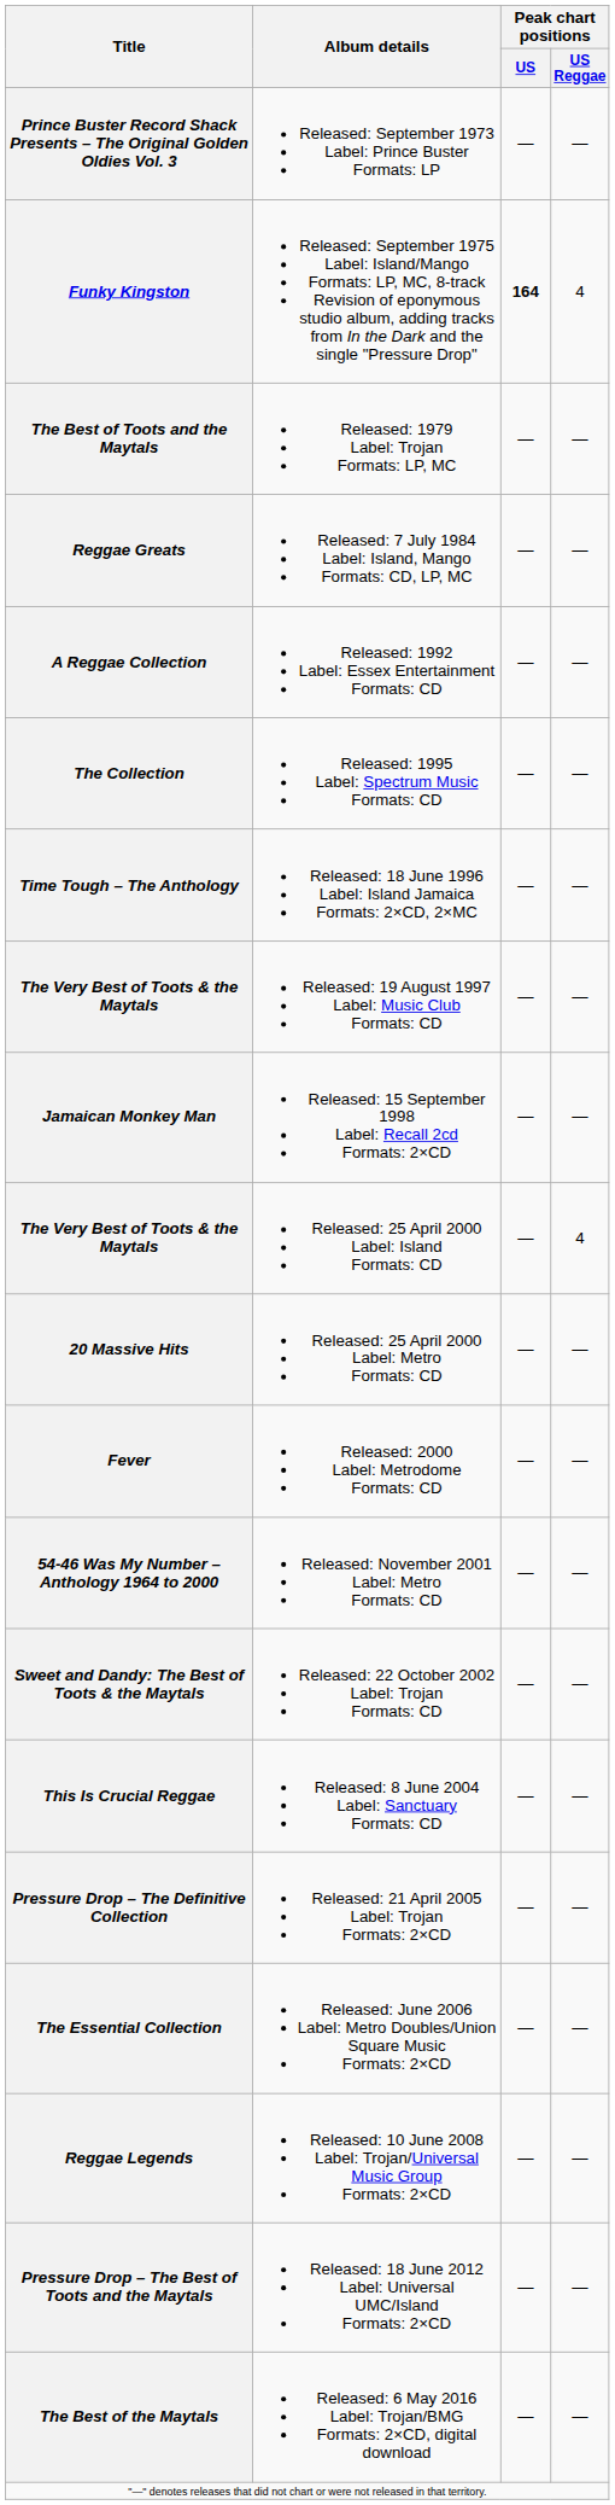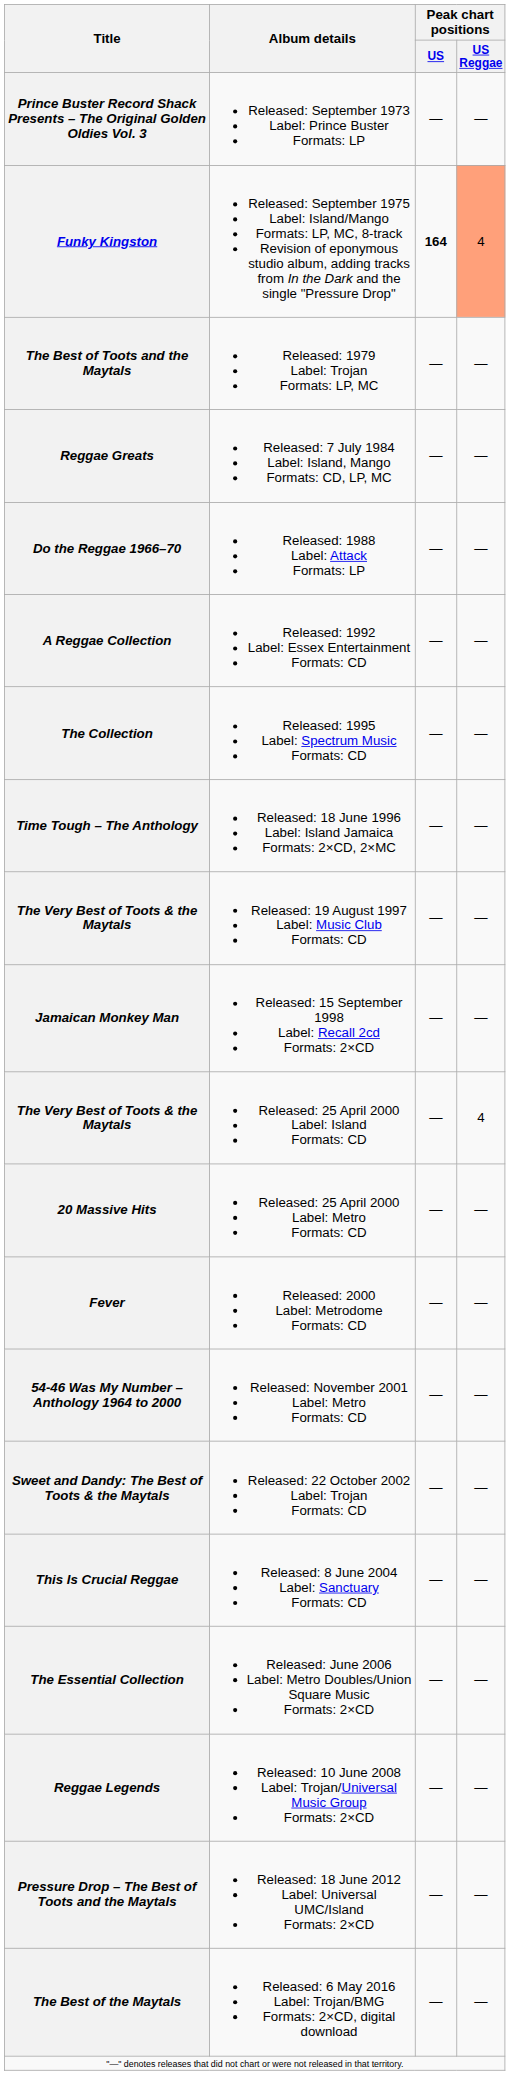Funky Kingston | Peak chart positions / US Reggae: no background -> lightsalmon background
+ row: Do the Reggae 1966–70 | Released: 1988 Label: Attack Formats: LP | — | —
- row: Pressure Drop – The Definitive Collection | Released: 21 April 2005 Label: Trojan Formats: 2×CD | — | —
